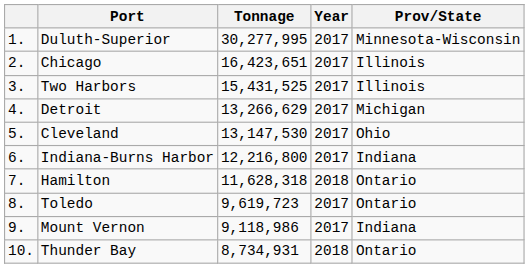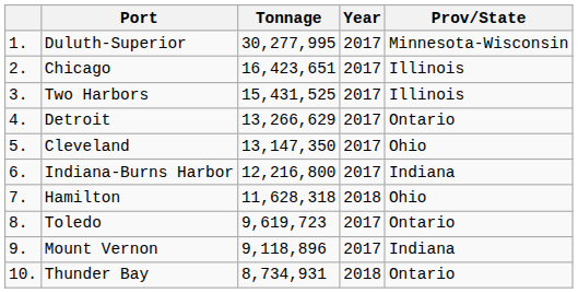Detroit | Prov/State: Michigan -> Ontario
Cleveland | Tonnage: 13,147,530 -> 13,147,350
Hamilton | Prov/State: Ontario -> Ohio
Mount Vernon | Tonnage: 9,118,986 -> 9,118,896
